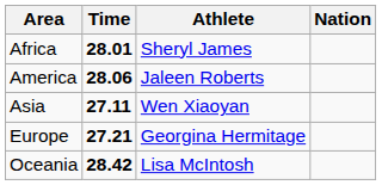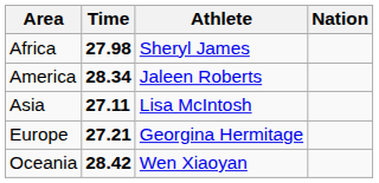Africa | Time: 28.01 -> 27.98
America | Time: 28.06 -> 28.34
Asia | Athlete: Wen Xiaoyan -> Lisa McIntosh
Oceania | Athlete: Lisa McIntosh -> Wen Xiaoyan
